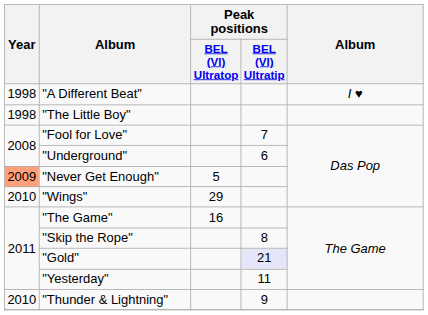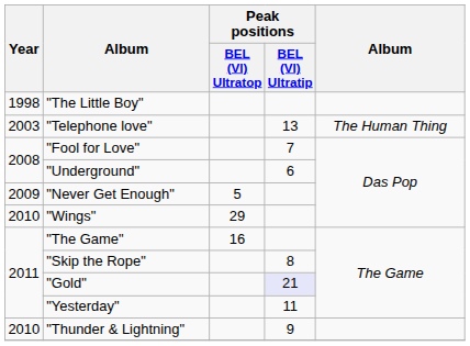- row: 1998 | "A Different Beat" | I ♥
+ row: 2003 | "Telephone love" | 13 | The Human Thing
"Never Get Enough" | Year: lightsalmon background -> no background
